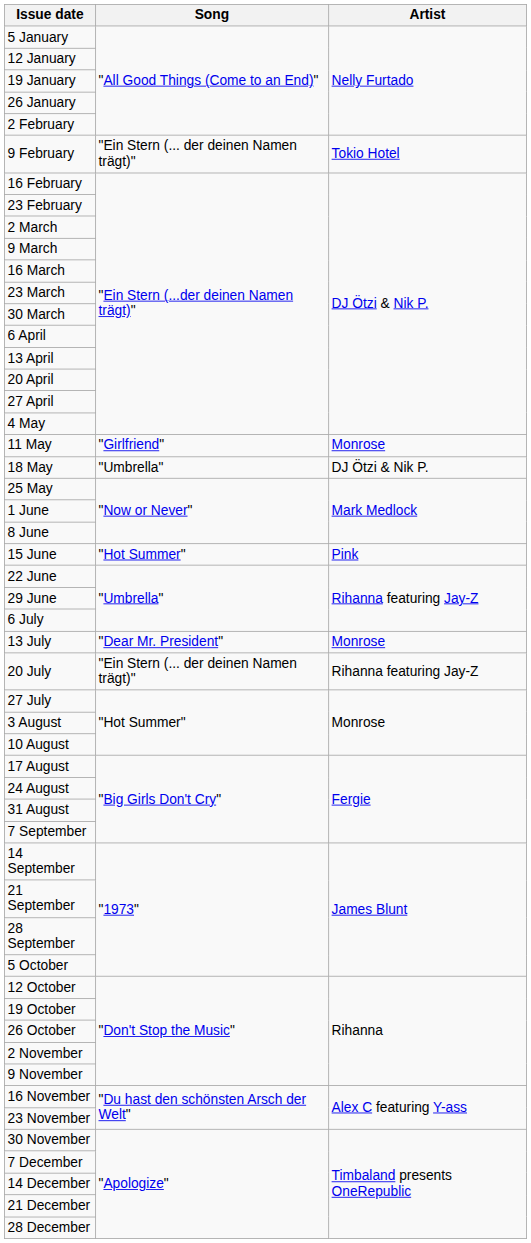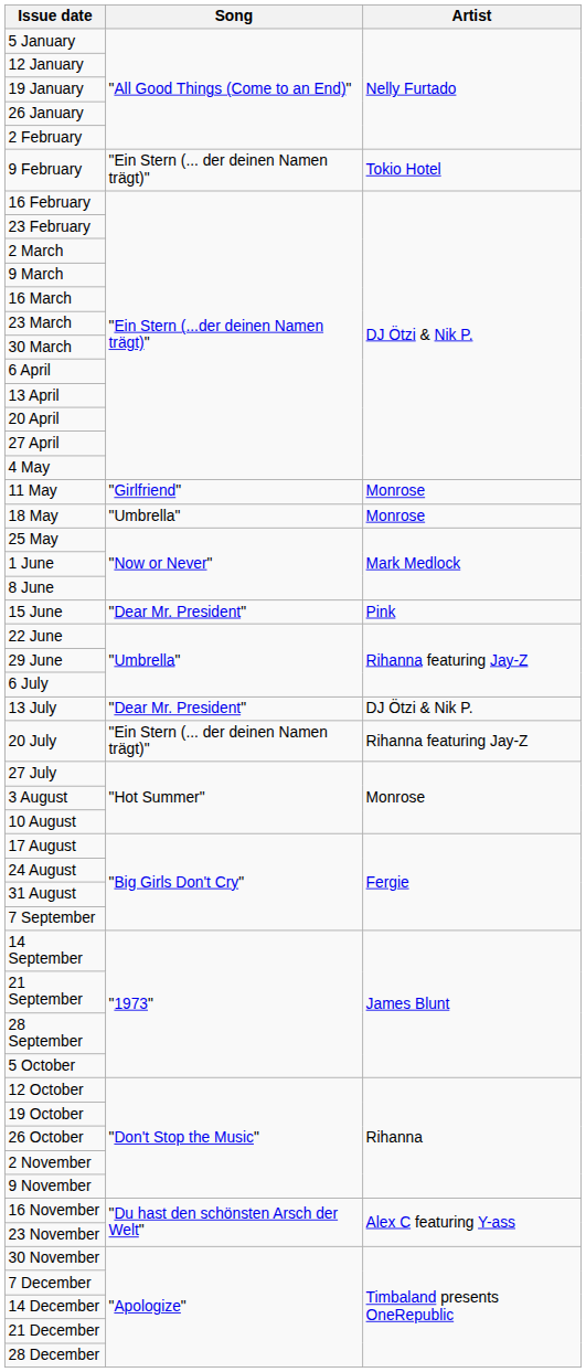18 May | Artist: DJ Ötzi & Nik P. -> Monrose
15 June | Song: "Hot Summer" -> "Dear Mr. President"
13 July | Artist: Monrose -> DJ Ötzi & Nik P.
